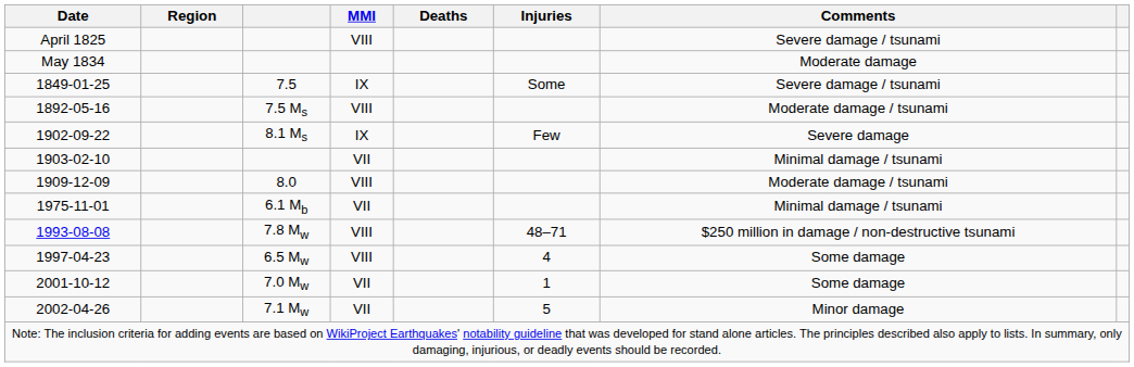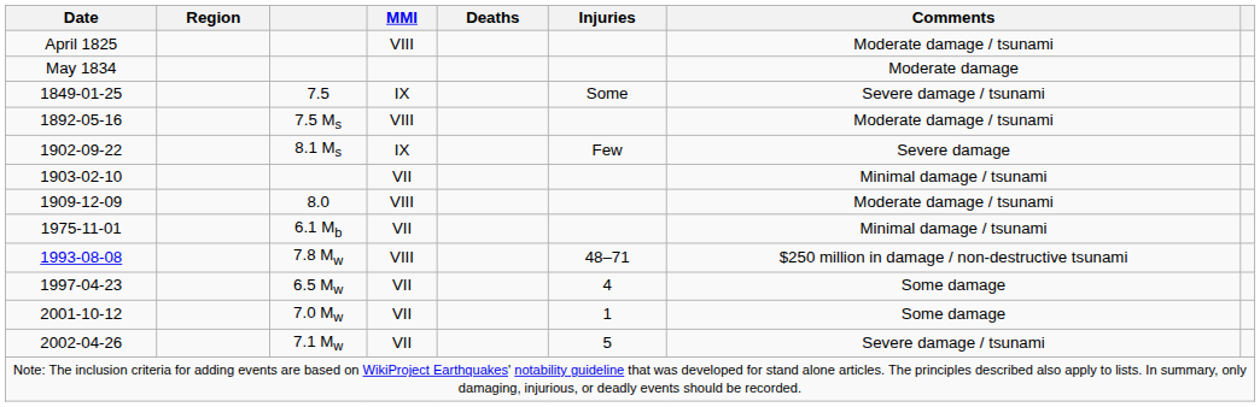April 1825 | Comments: Severe damage / tsunami -> Moderate damage / tsunami
1997-04-23 | MMI: VIII -> VII
2002-04-26 | Comments: Minor damage -> Severe damage / tsunami
